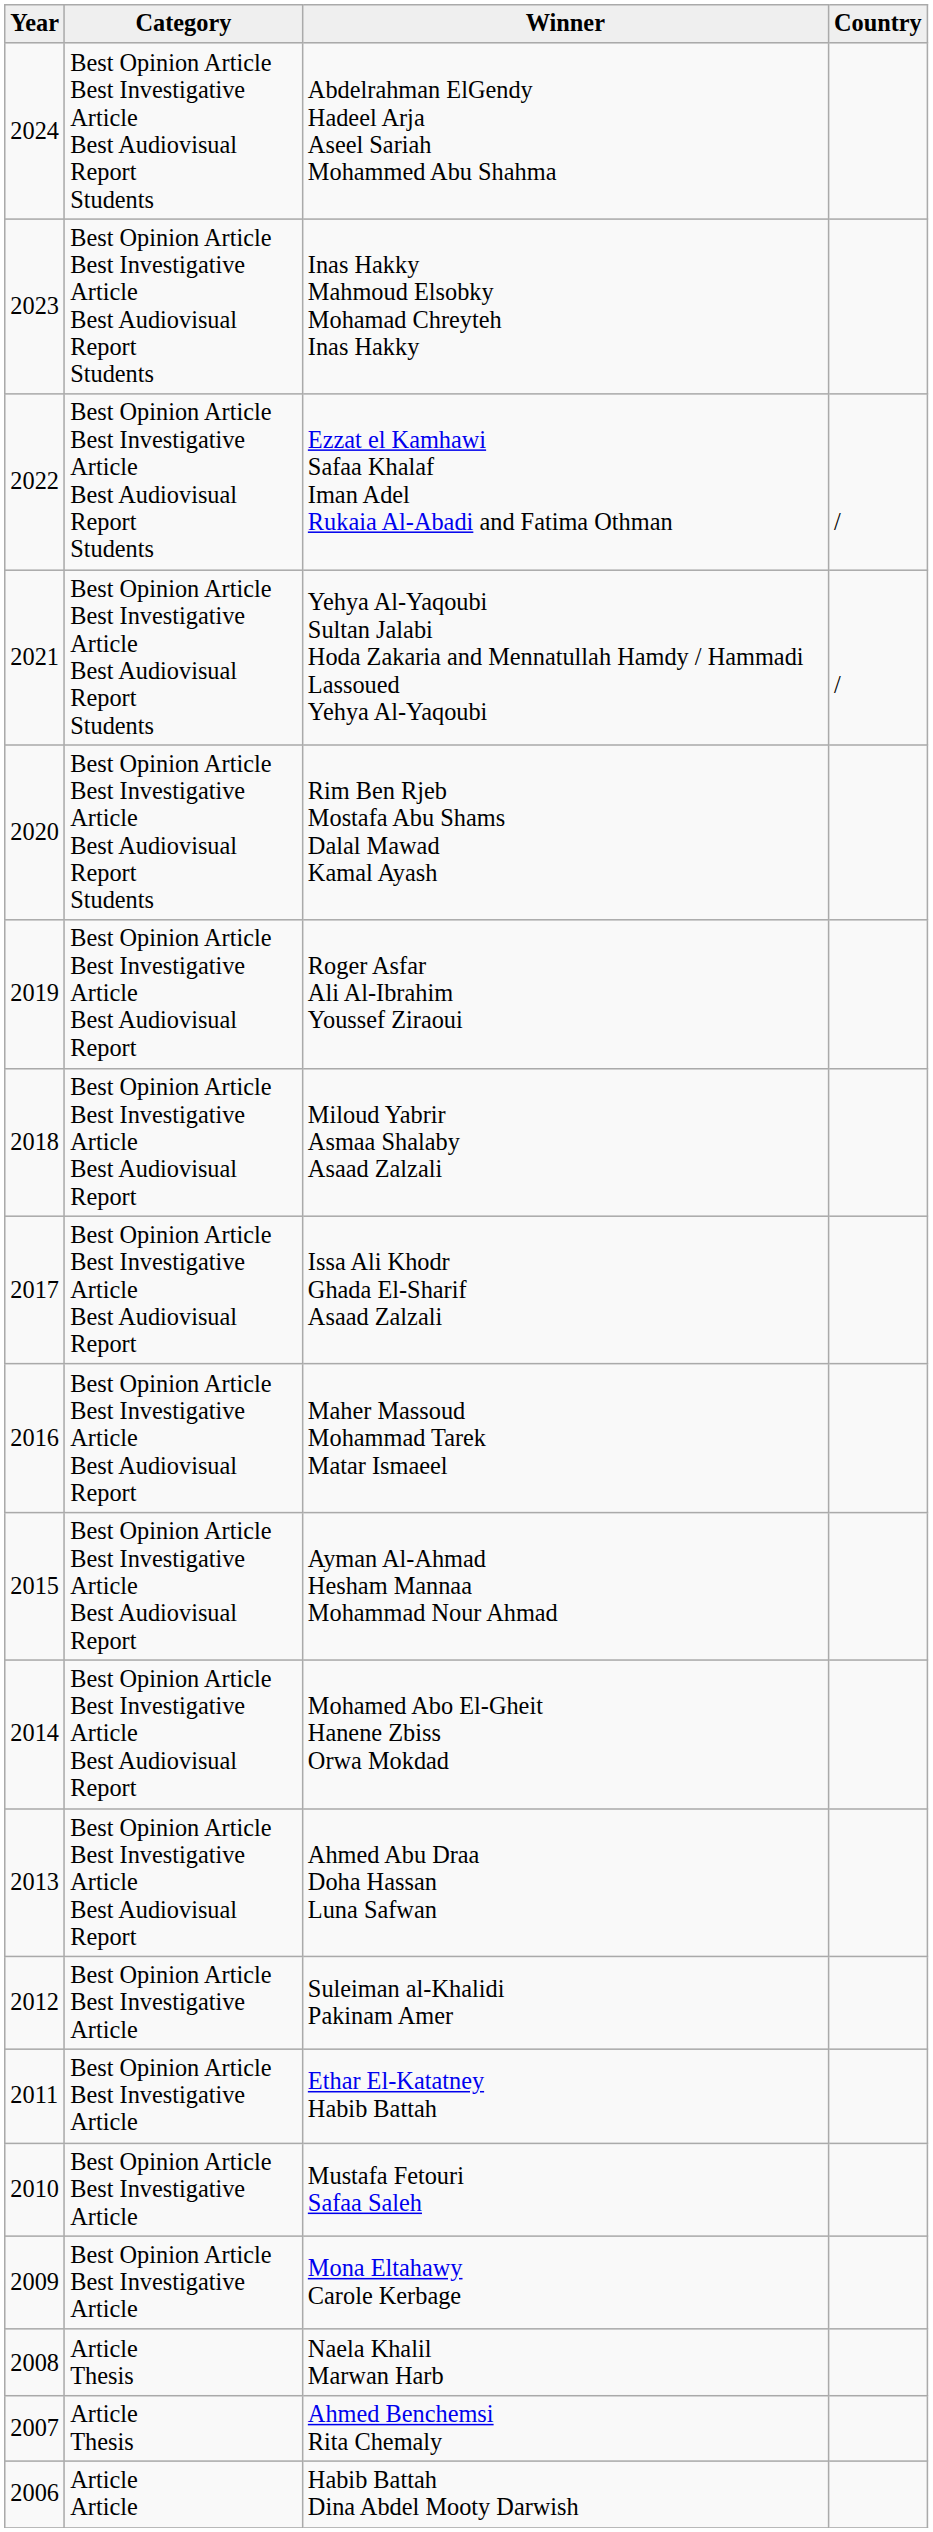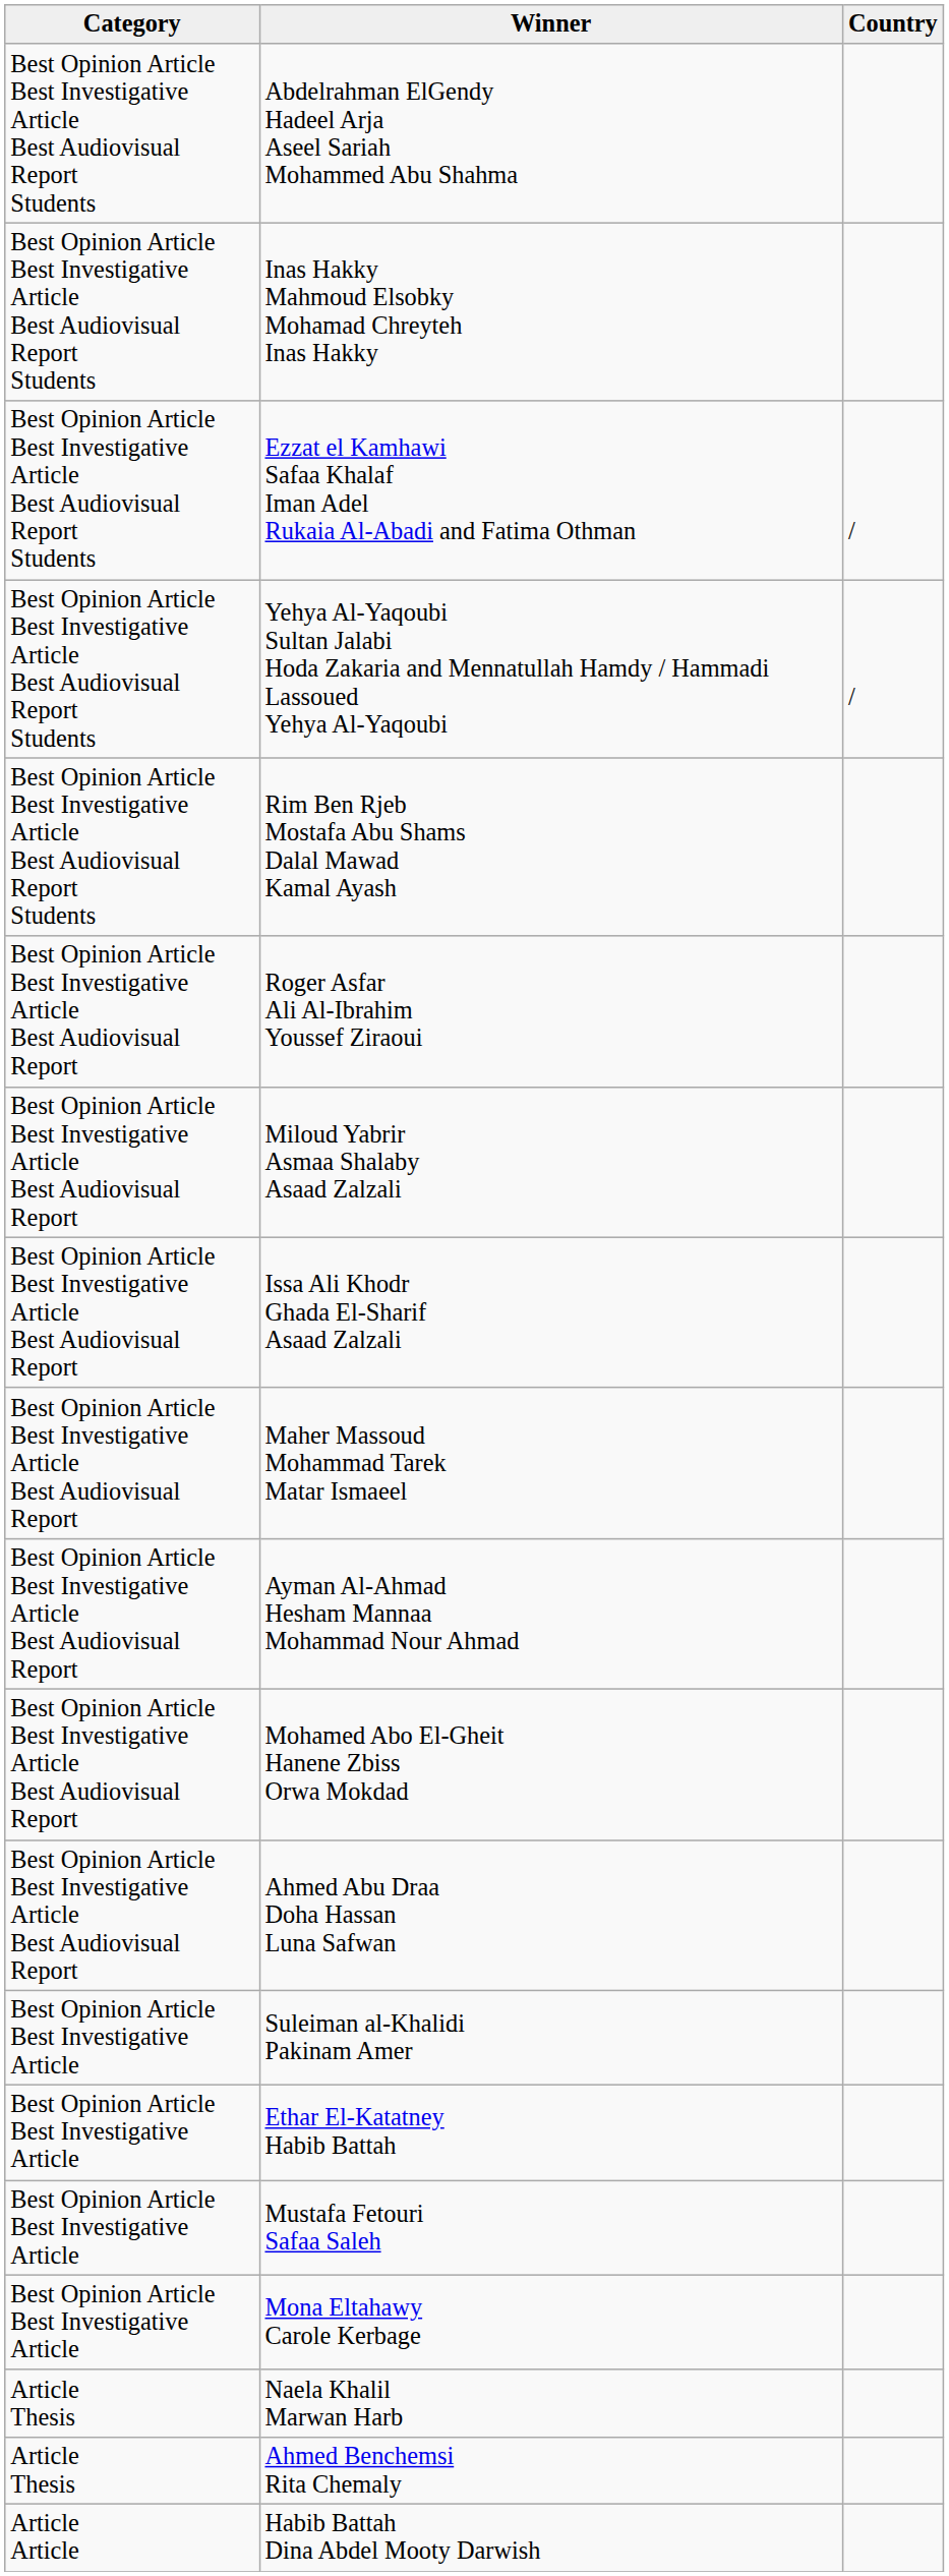- column: Year | 2024 | 2023 | 2022 | 2021 | 2020 | 2019 | 2018 | 2017 | 2016 | 2015 | 2014 | 2013 | 2012 | 2011 | 2010 | 2009 | 2008 | 2007 | 2006
